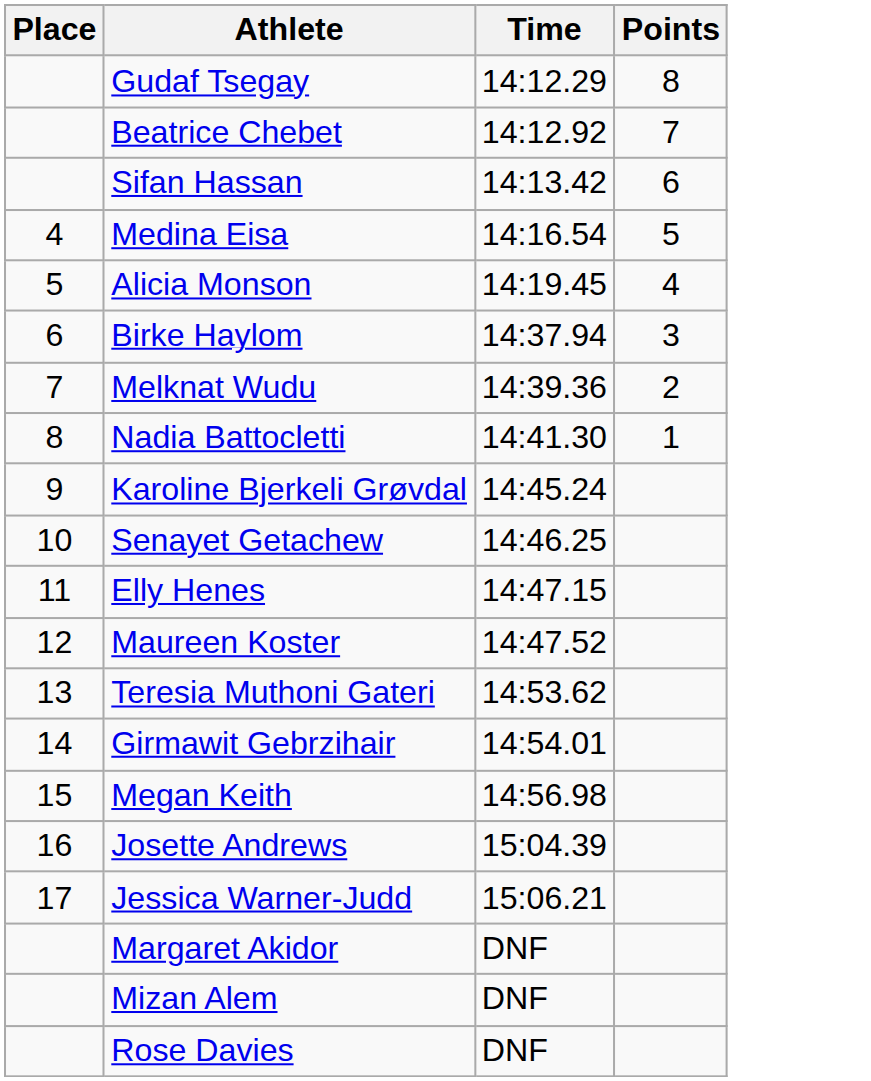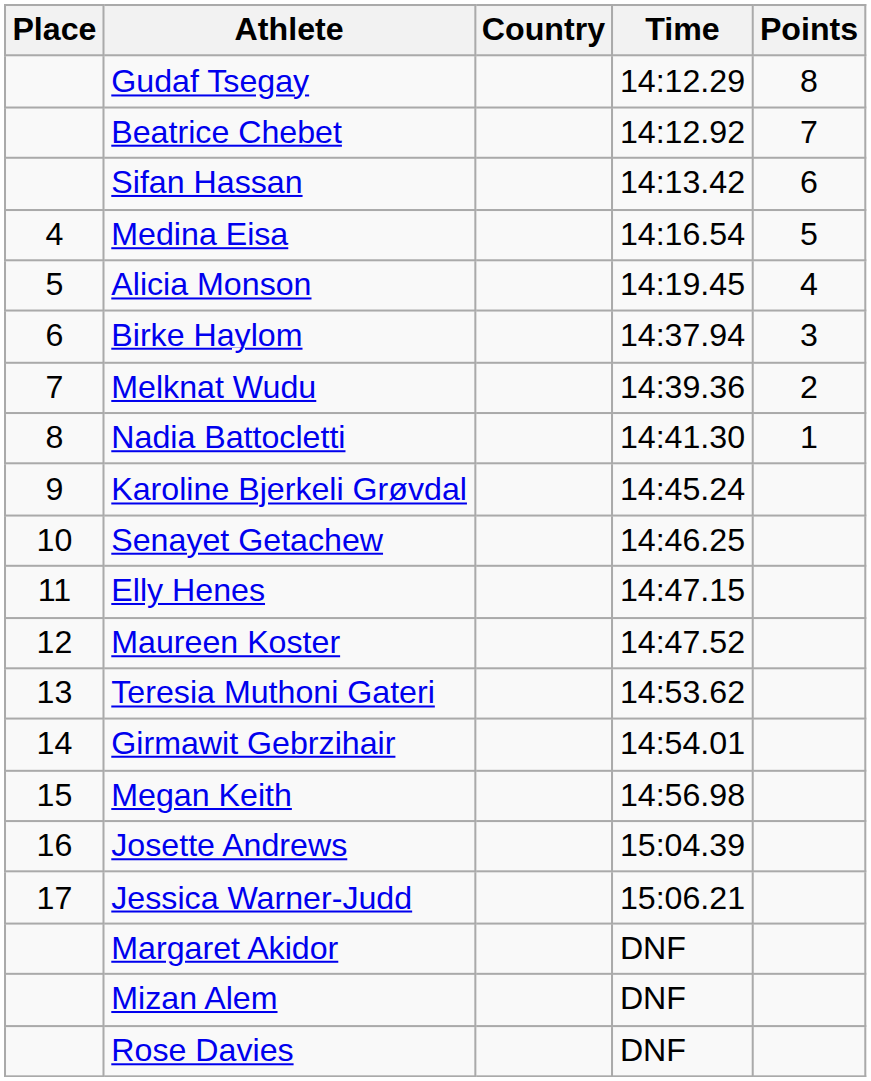+ column: Country
